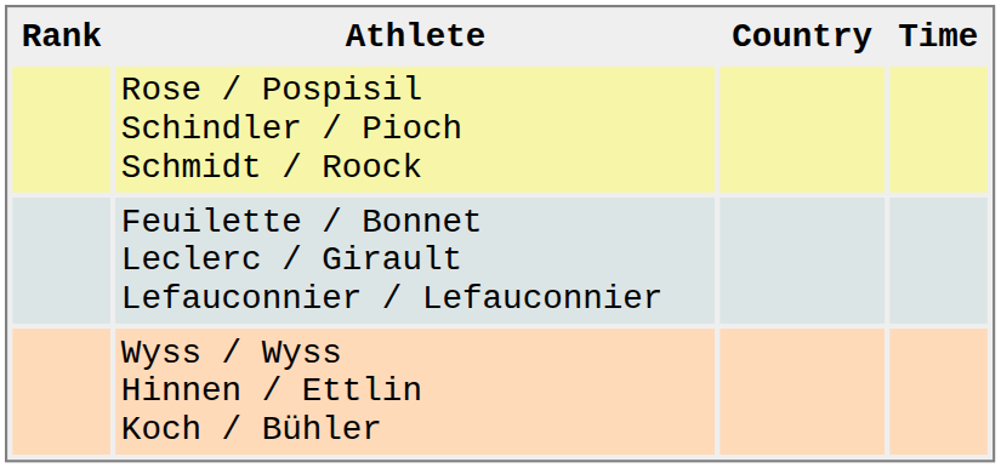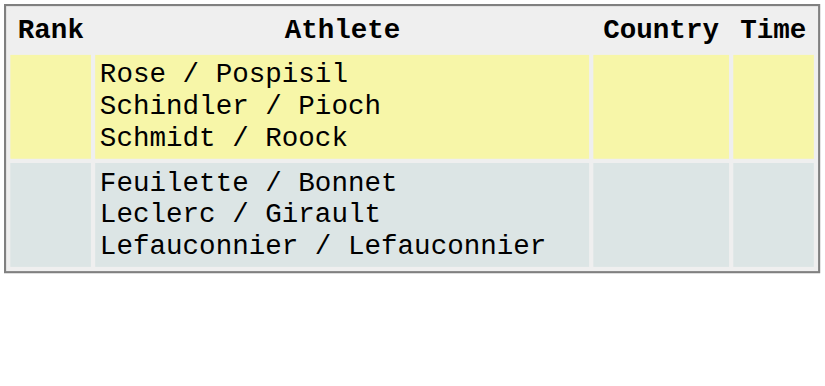- row: Wyss / Wyss Hinnen / Ettlin Koch / Bühler
